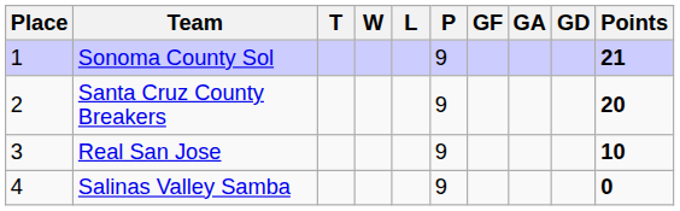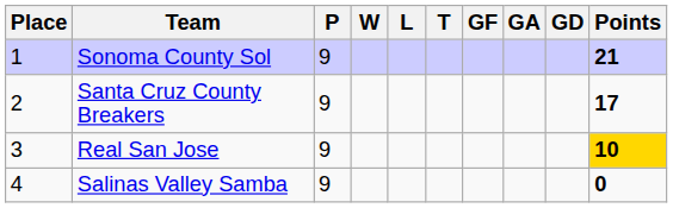columns swapped: P <-> T
Santa Cruz County Breakers | Points: 20 -> 17
Real San Jose | Points: no background -> gold background
